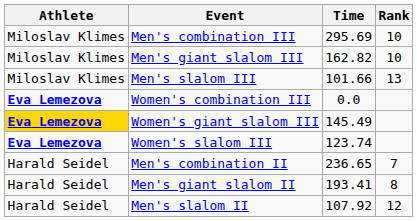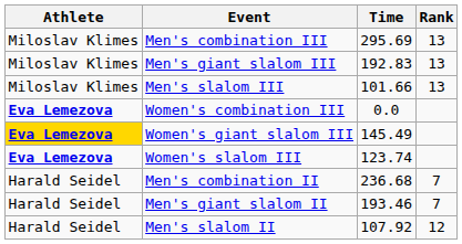Men's combination III | Rank: 10 -> 13
Men's giant slalom III | Time: 162.82 -> 192.83
Men's giant slalom III | Rank: 10 -> 13
Men's combination II | Time: 236.65 -> 236.68
Men's giant slalom II | Time: 193.41 -> 193.46
Men's giant slalom II | Rank: 8 -> 7
